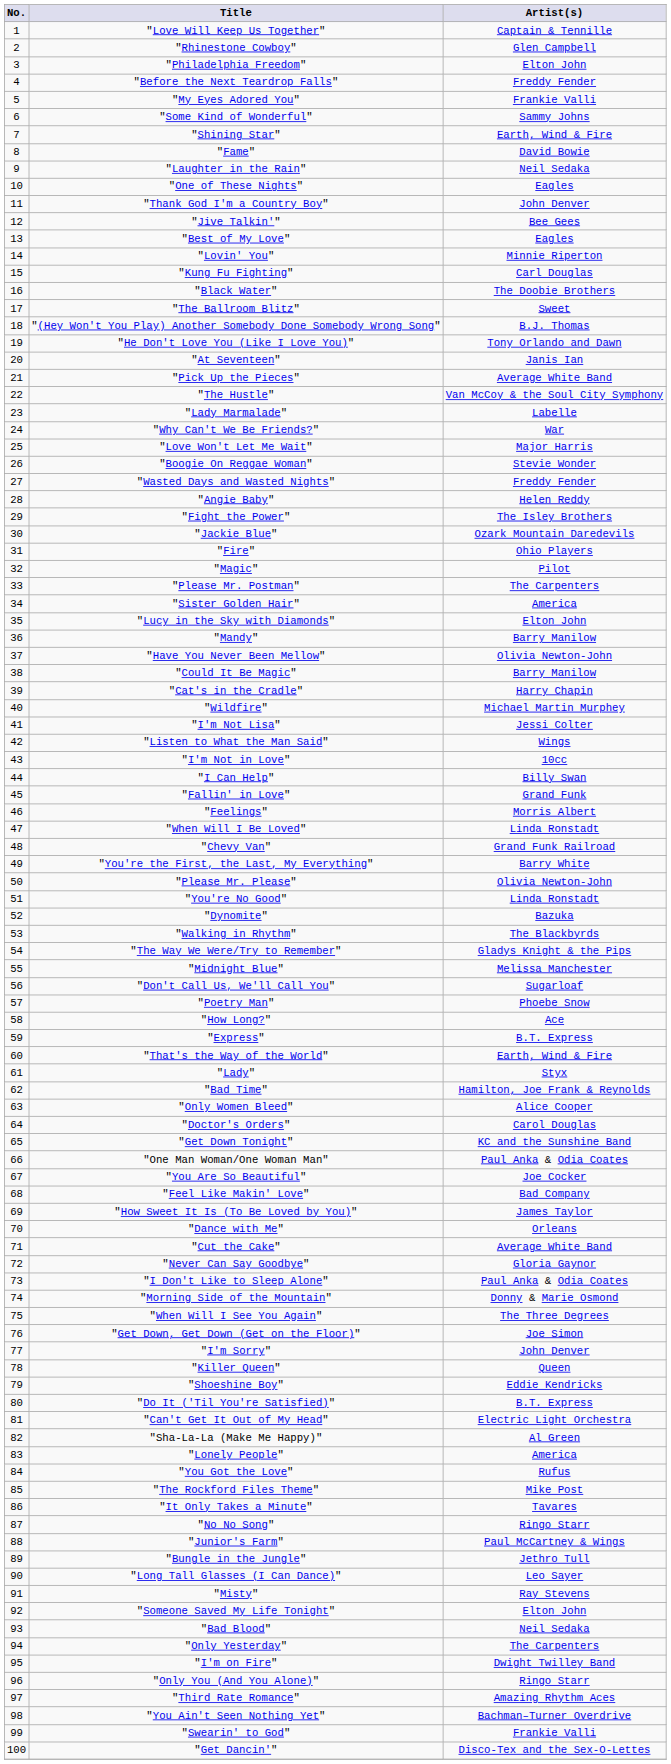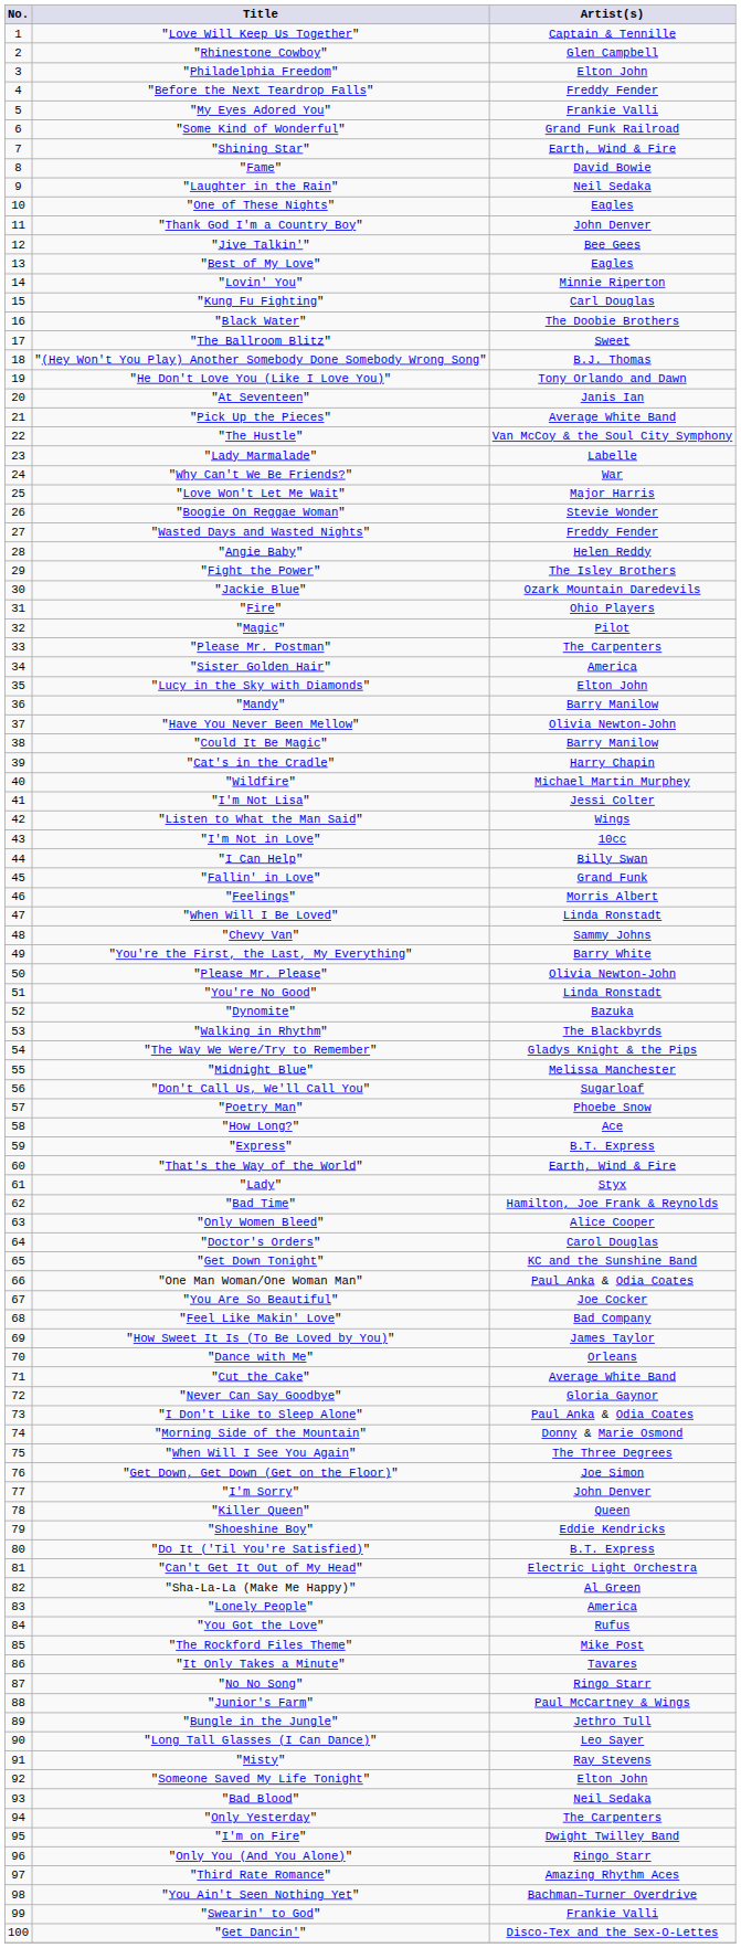"Some Kind of Wonderful" | Artist(s): Sammy Johns -> Grand Funk Railroad
"Chevy Van" | Artist(s): Grand Funk Railroad -> Sammy Johns
